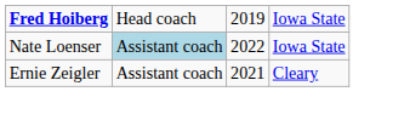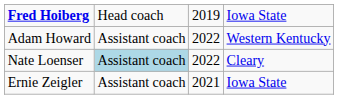+ row: Adam Howard | Assistant coach | 2022 | Western Kentucky
Nate Loenser | column 4: Iowa State -> Cleary
Ernie Zeigler | column 4: Cleary -> Iowa State
